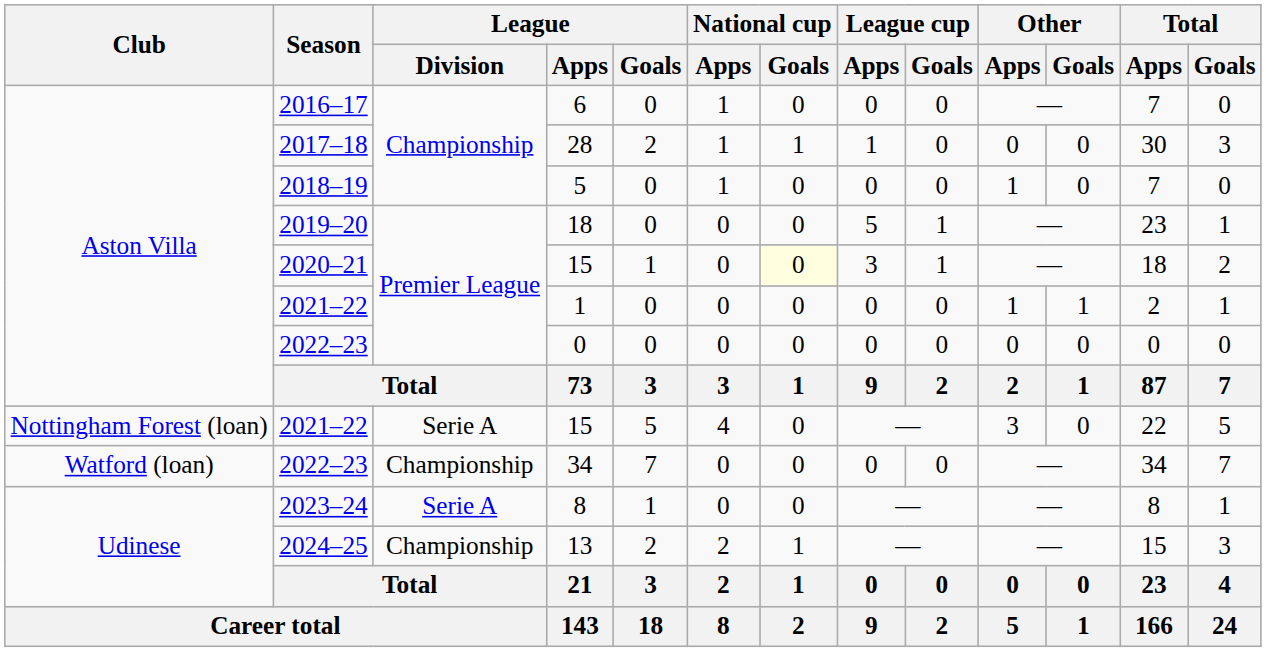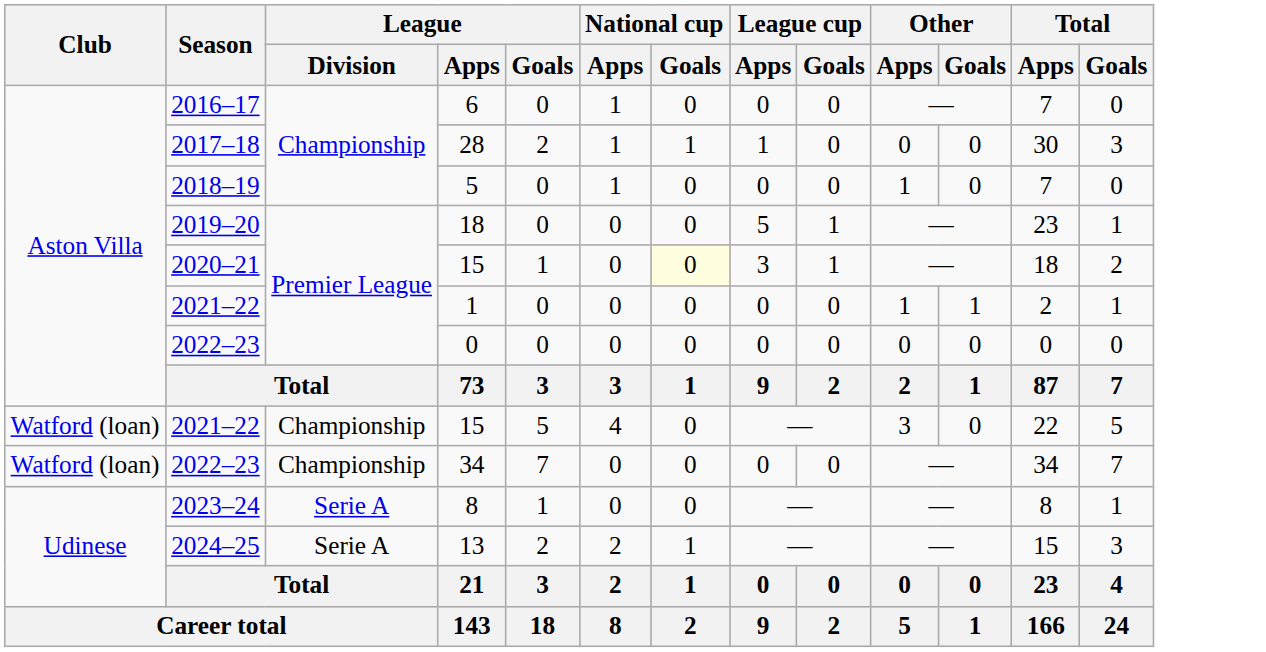2021–22 / 15 | Club: Nottingham Forest (loan) -> Watford (loan)
2021–22 / 15 | League / Division: Serie A -> Championship
13 | League / Division: Championship -> Serie A
